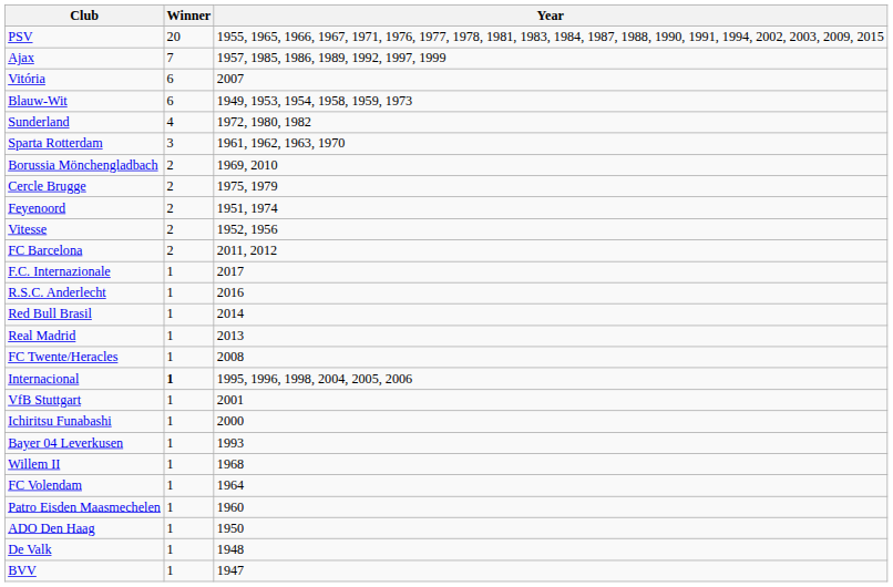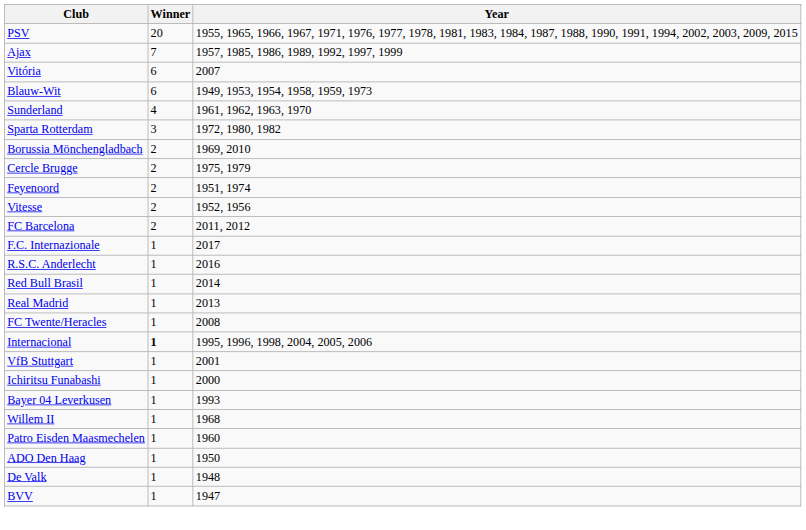Sunderland | Year: 1972, 1980, 1982 -> 1961, 1962, 1963, 1970
Sparta Rotterdam | Year: 1961, 1962, 1963, 1970 -> 1972, 1980, 1982
- row: FC Volendam | 1 | 1964
